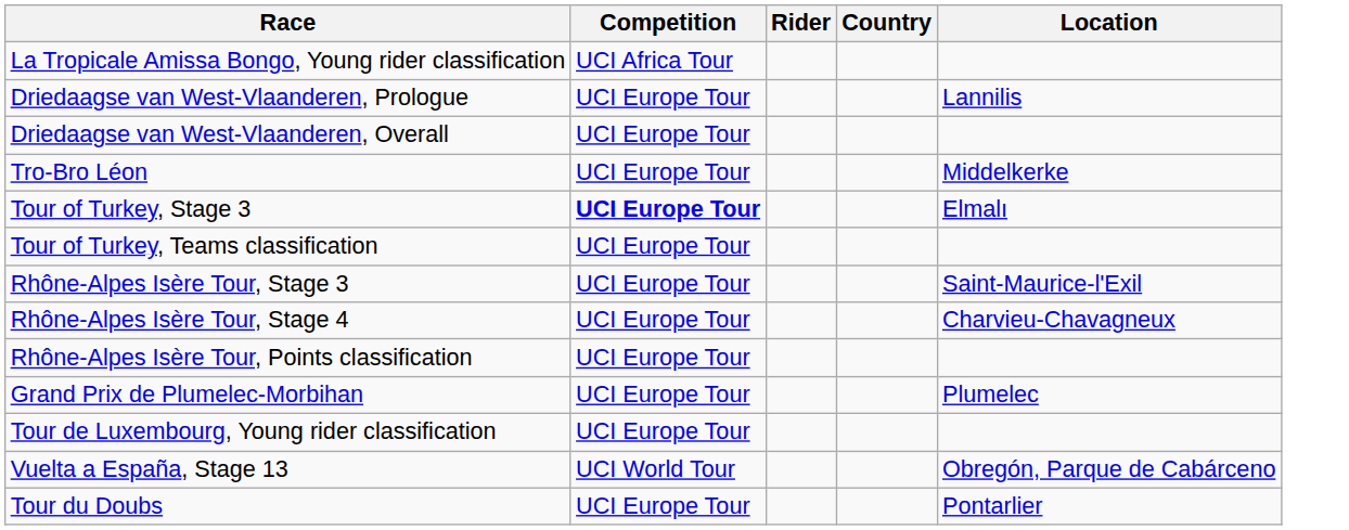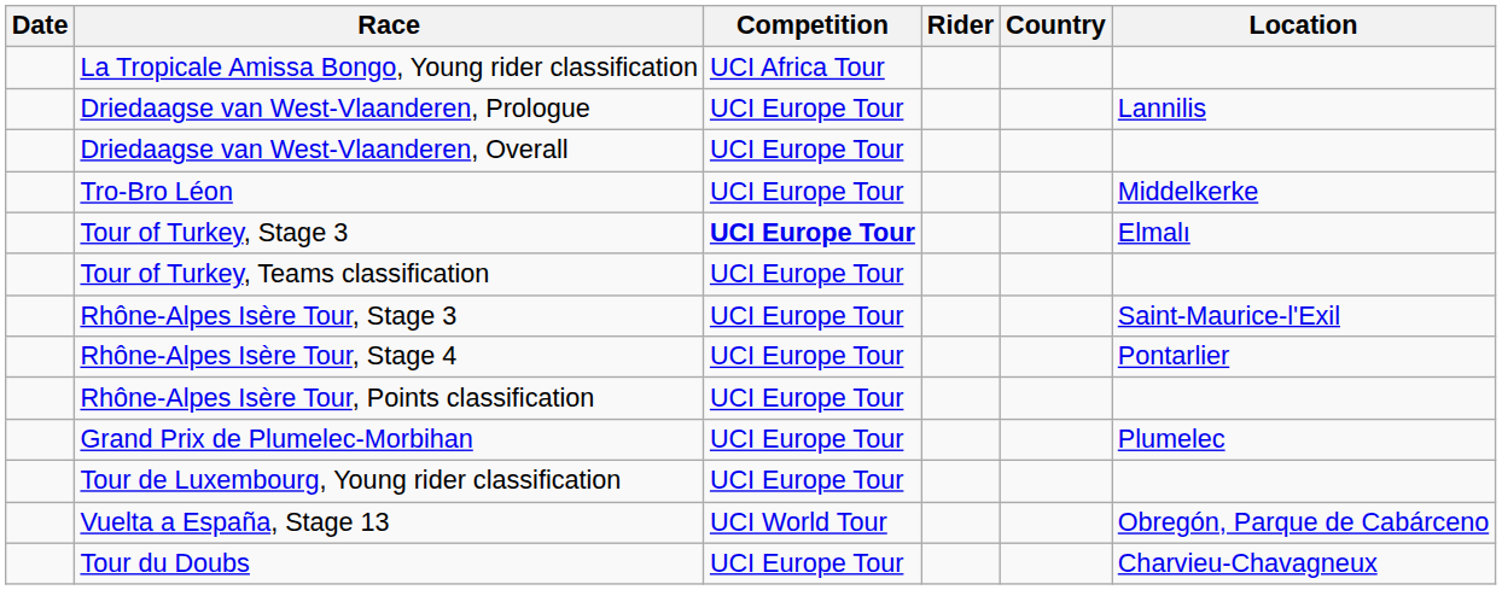+ column: Date
Rhône-Alpes Isère Tour, Stage 4 | Location: Charvieu-Chavagneux -> Pontarlier
Tour du Doubs | Location: Pontarlier -> Charvieu-Chavagneux
